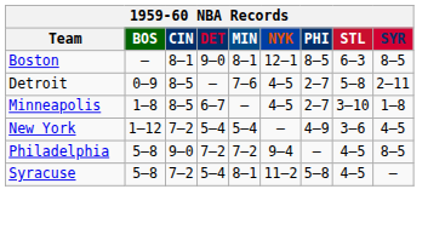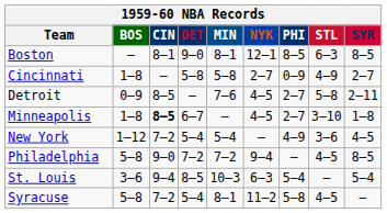+ row: Cincinnati | 1–8 | — | 5–8 | 5–8 | 2–7 | 0–9 | 4–9 | 2–7
Minneapolis | CIN: normal -> bold
+ row: St. Louis | 3–6 | 9–4 | 8–5 | 10–3 | 6–3 | 5–4 | — | 5–4
